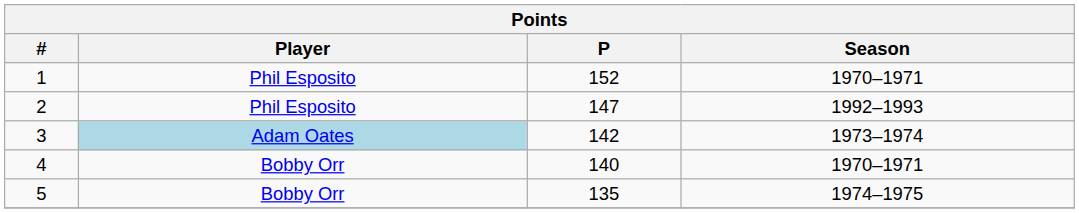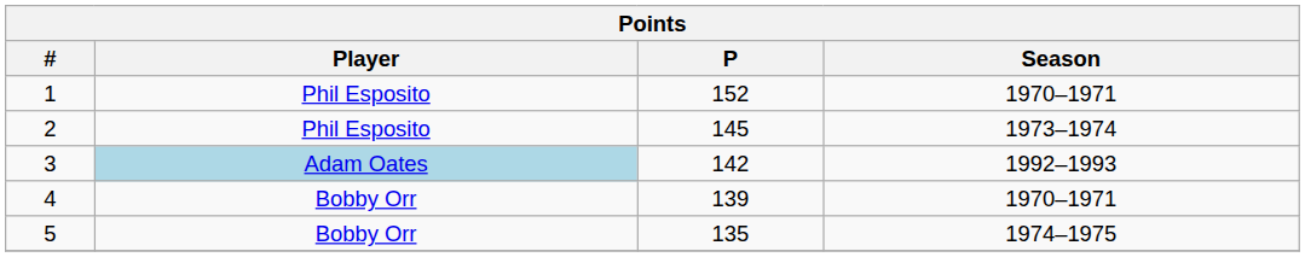2 | P: 147 -> 145
2 | Season: 1992–1993 -> 1973–1974
3 | Season: 1973–1974 -> 1992–1993
4 | P: 140 -> 139
